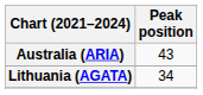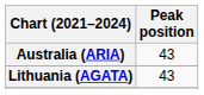Lithuania (AGATA) | Peak position: 34 -> 43
